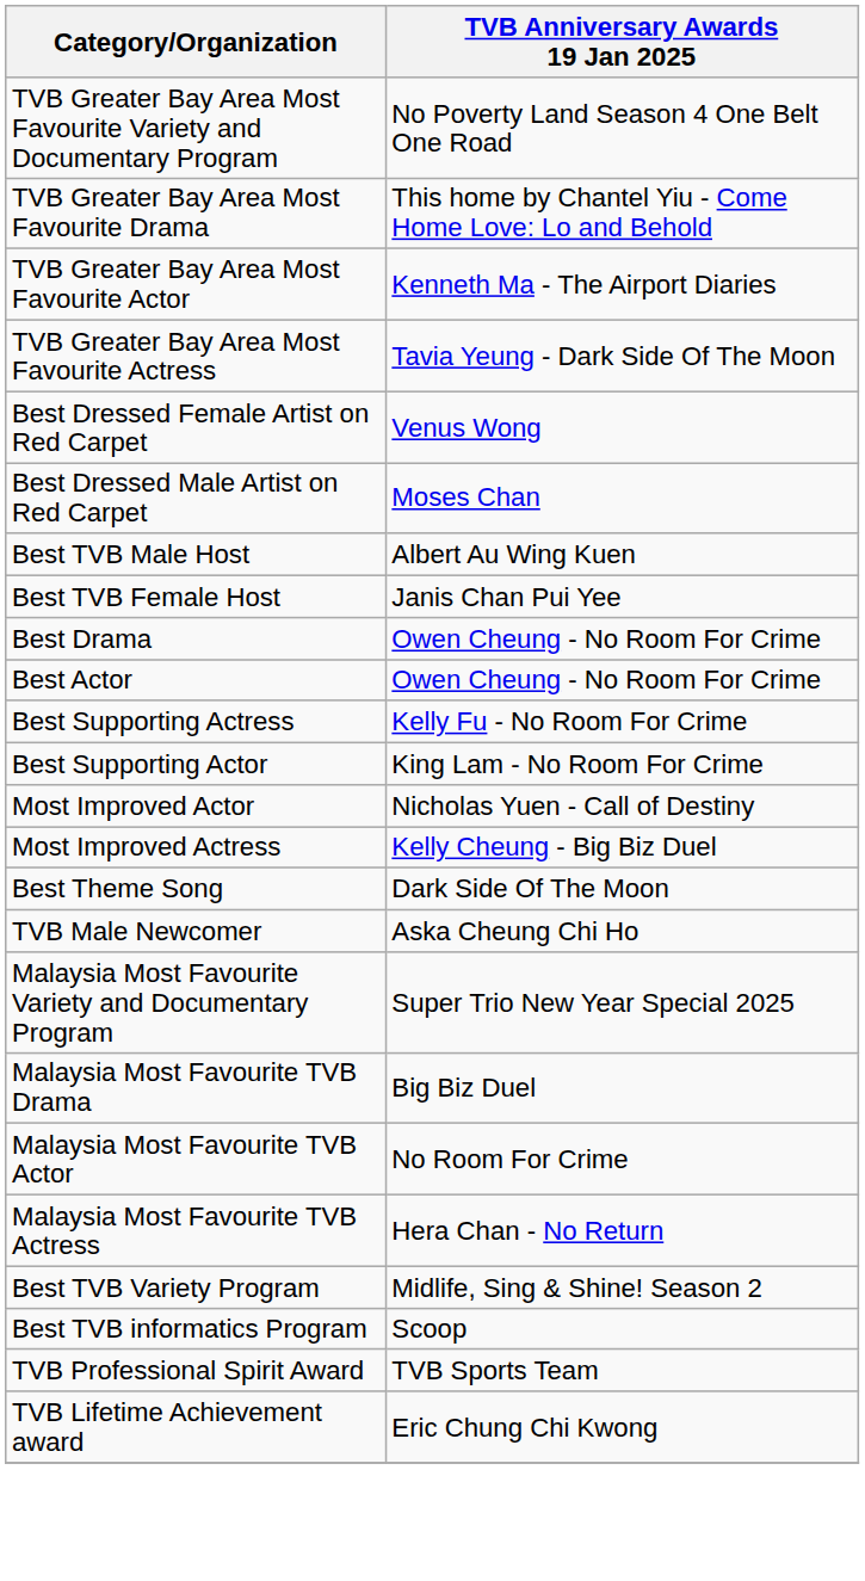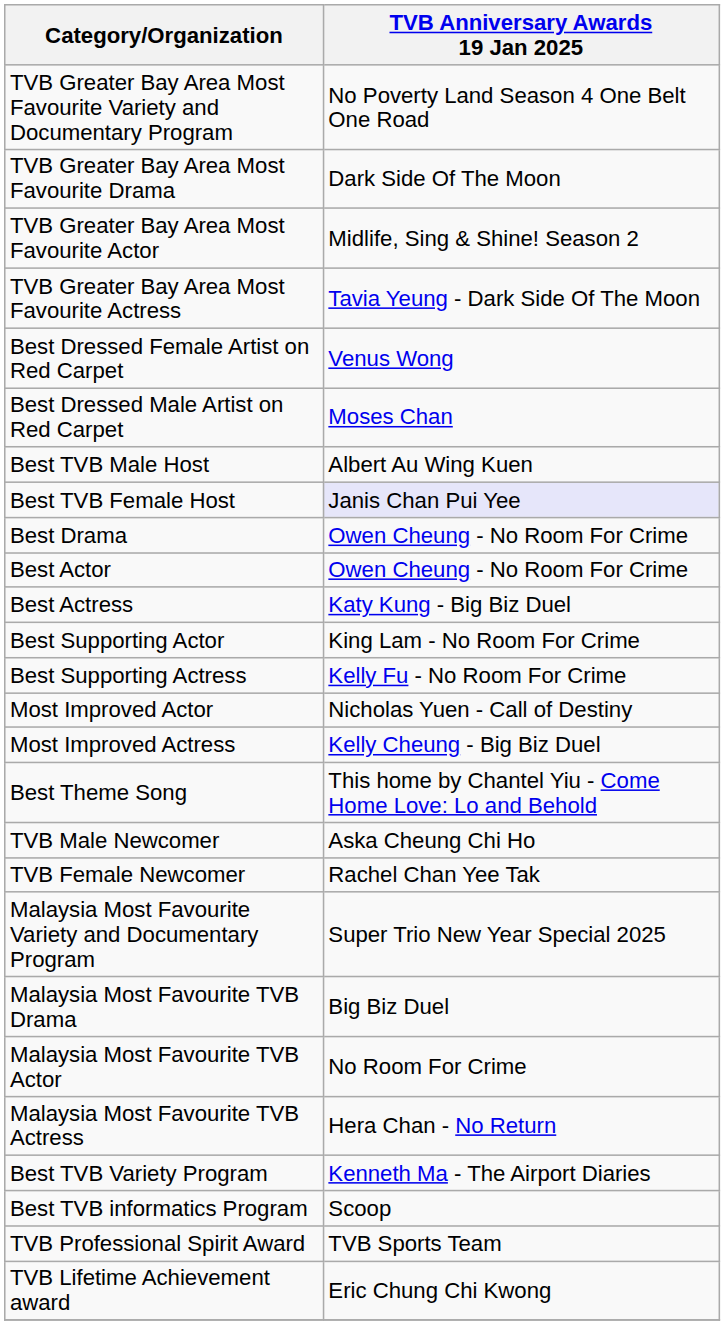TVB Greater Bay Area Most Favourite Drama | TVB Anniversary Awards 19 Jan 2025: This home by Chantel Yiu - Come Home Love: Lo and Behold -> Dark Side Of The Moon
TVB Greater Bay Area Most Favourite Actor | TVB Anniversary Awards 19 Jan 2025: Kenneth Ma - The Airport Diaries -> Midlife, Sing & Shine! Season 2
Best TVB Female Host | TVB Anniversary Awards 19 Jan 2025: no background -> lavender background
+ row: Best Actress | Katy Kung - Big Biz Duel
rows swapped: Best Supporting Actor <-> Best Supporting Actress
Best Theme Song | TVB Anniversary Awards 19 Jan 2025: Dark Side Of The Moon -> This home by Chantel Yiu - Come Home Love: Lo and Behold
+ row: TVB Female Newcomer | Rachel Chan Yee Tak
Best TVB Variety Program | TVB Anniversary Awards 19 Jan 2025: Midlife, Sing & Shine! Season 2 -> Kenneth Ma - The Airport Diaries
